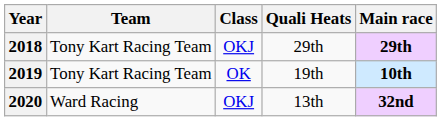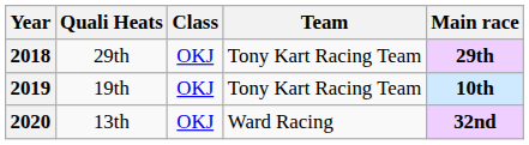columns swapped: Team <-> Quali Heats
2019 | Class: OK -> OKJ
